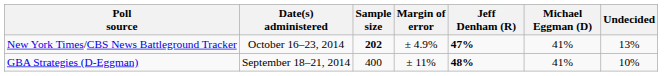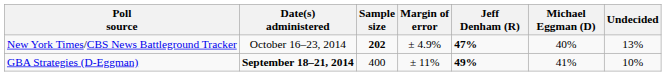New York Times/CBS News Battleground Tracker | Michael Eggman (D): 41% -> 40%
GBA Strategies (D-Eggman) | Date(s) administered: normal -> bold
GBA Strategies (D-Eggman) | Jeff Denham (R): 48% -> 49%
